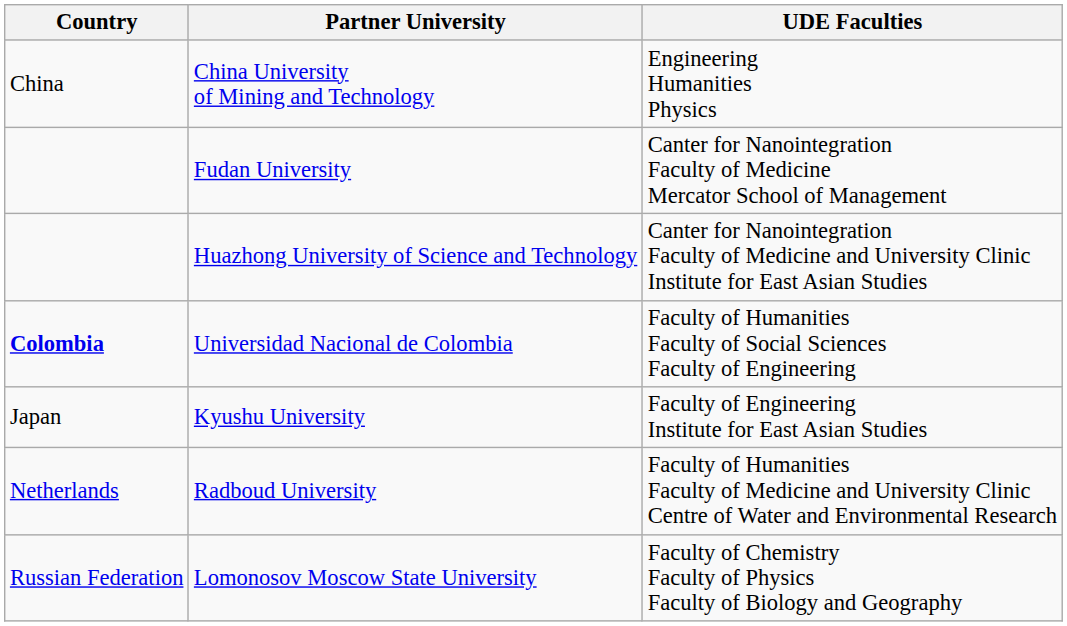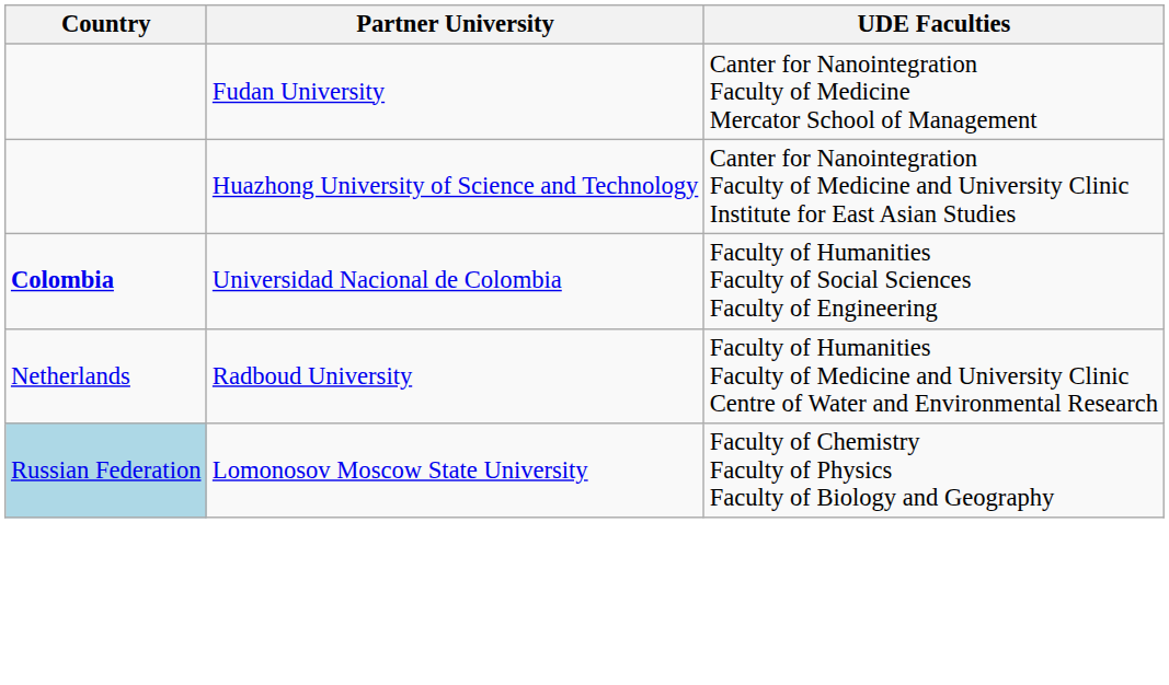- row: China | China University of Mining and Technology | Engineering Humanities Physics
- row: Japan | Kyushu University | Faculty of Engineering Institute for East Asian Studies
Lomonosov Moscow State University | Country: no background -> lightblue background
